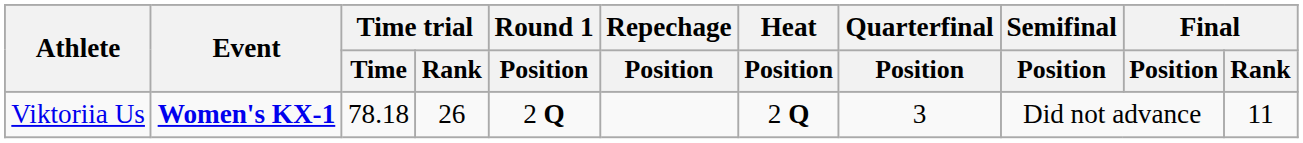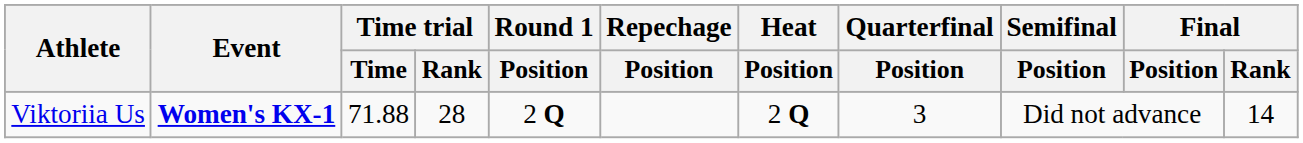Viktoriia Us | Time trial / Time: 78.18 -> 71.88
Viktoriia Us | Time trial / Rank: 26 -> 28
Viktoriia Us | Final / Rank: 11 -> 14
